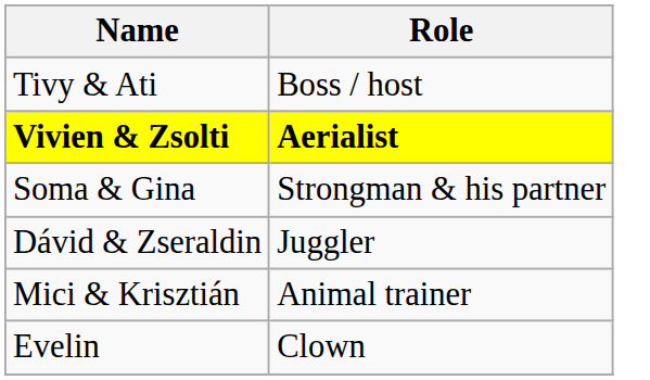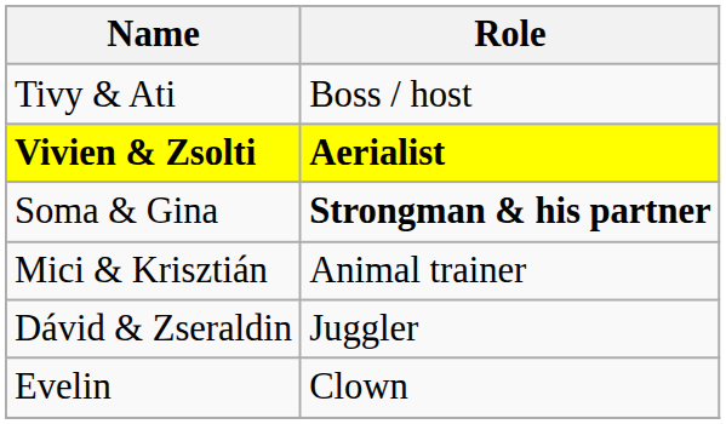Soma & Gina | Role: normal -> bold
rows swapped: Mici & Krisztián <-> Dávid & Zseraldin
